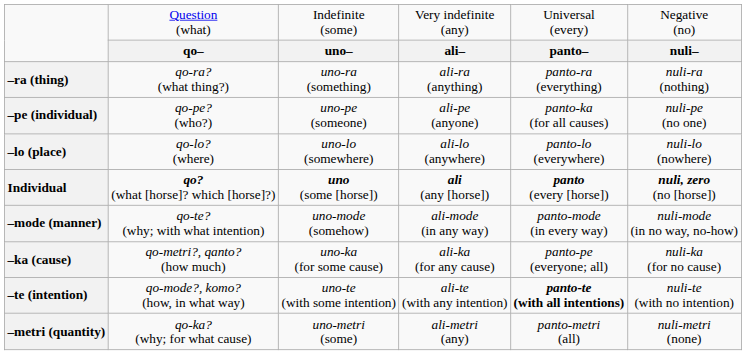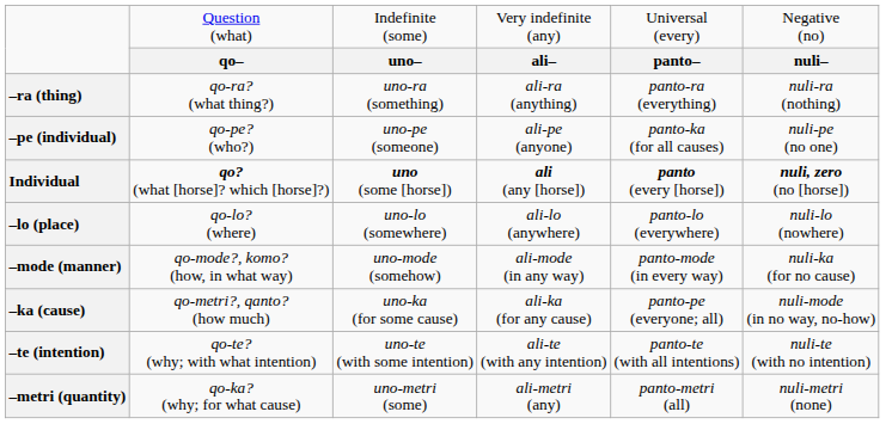rows swapped: Individual <-> –lo (place)
–mode (manner) | column 2: qo-te? (why; with what intention) -> qo-mode?, komo? (how, in what way)
–mode (manner) | column 6: nuli-mode (in no way, no-how) -> nuli-ka (for no cause)
–ka (cause) | column 6: nuli-ka (for no cause) -> nuli-mode (in no way, no-how)
–te (intention) | column 2: qo-mode?, komo? (how, in what way) -> qo-te? (why; with what intention)
–te (intention) | column 5: bold -> normal
